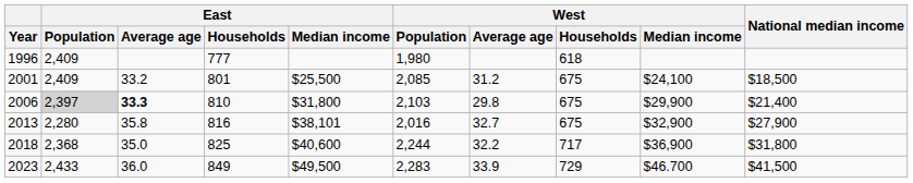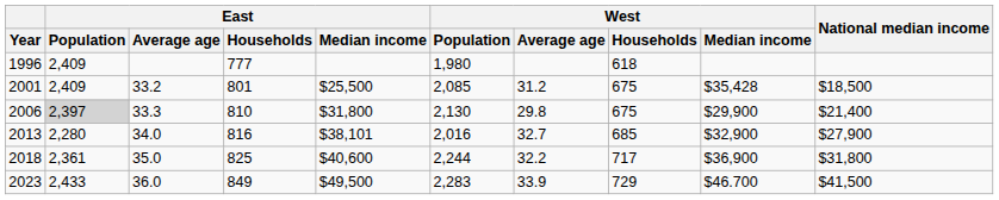2001 | West / Median income: $24,100 -> $35,428
2006 | East / Average age: bold -> normal
2006 | West / Population: 2,103 -> 2,130
2013 | East / Average age: 35.8 -> 34.0
2013 | West / Households: 675 -> 685
2018 | East / Population: 2,368 -> 2,361
